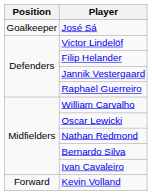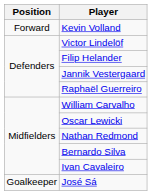rows swapped: José Sá <-> Kevin Volland
